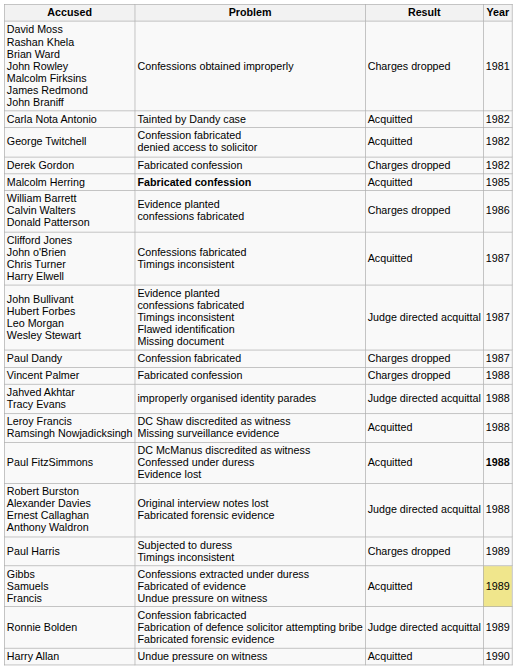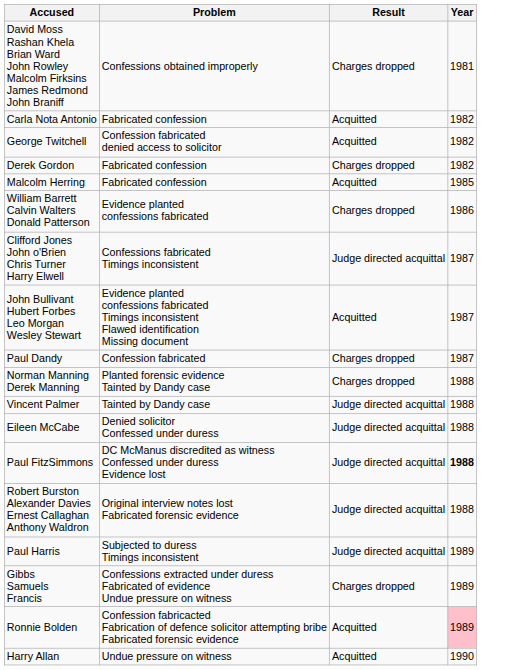Carla Nota Antonio | Problem: Tainted by Dandy case -> Fabricated confession
Malcolm Herring | Problem: bold -> normal
Clifford Jones John o'Brien Chris Turner Harry Elwell | Result: Acquitted -> Judge directed acquittal
John Bullivant Hubert Forbes Leo Morgan Wesley Stewart | Result: Judge directed acquittal -> Acquitted
+ row: Norman Manning Derek Manning | Planted forensic evidence Tainted by Dandy case | Charges dropped | 1988
Vincent Palmer | Problem: Fabricated confession -> Tainted by Dandy case
Vincent Palmer | Result: Charges dropped -> Judge directed acquittal
- row: Jahved Akhtar Tracy Evans | improperly organised identity parades | Judge directed acquittal | 1988
+ row: Eileen McCabe | Denied solicitor Confessed under duress | Judge directed acquittal | 1988
- row: Leroy Francis Ramsingh Nowjadicksingh | DC Shaw discredited as witness Missing surveillance evidence | Acquitted | 1988
Paul FitzSimmons | Result: Acquitted -> Judge directed acquittal
Paul Harris | Result: Charges dropped -> Judge directed acquittal
Gibbs Samuels Francis | Result: Acquitted -> Charges dropped
Gibbs Samuels Francis | Year: khaki background -> no background
Ronnie Bolden | Result: Judge directed acquittal -> Acquitted
Ronnie Bolden | Year: no background -> pink background
